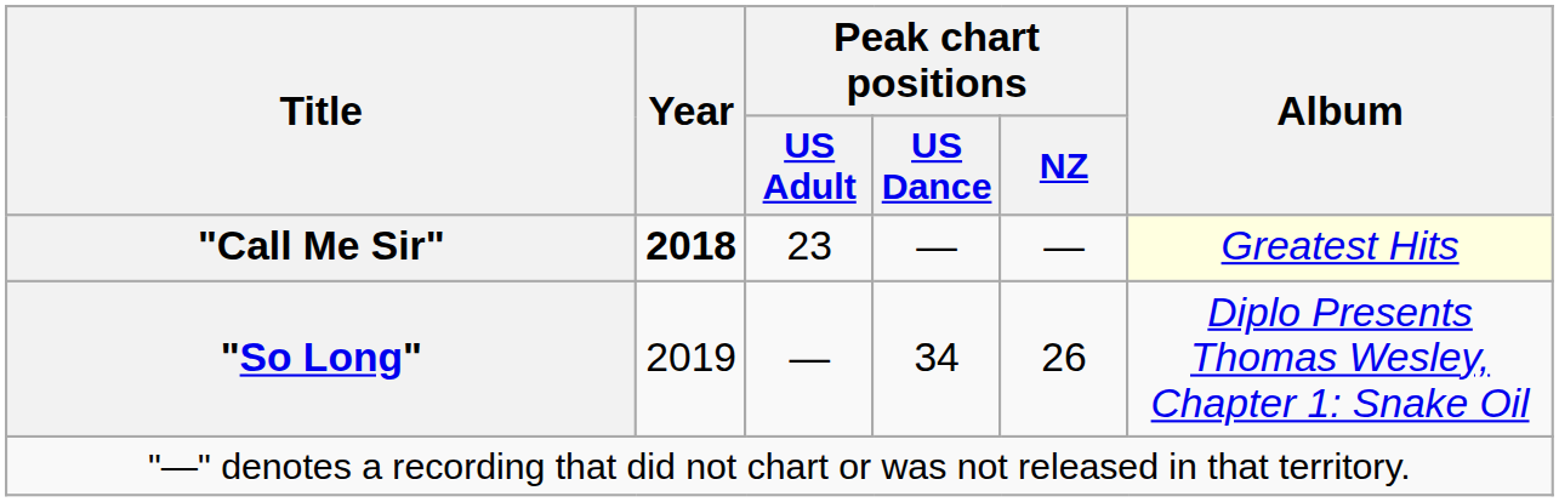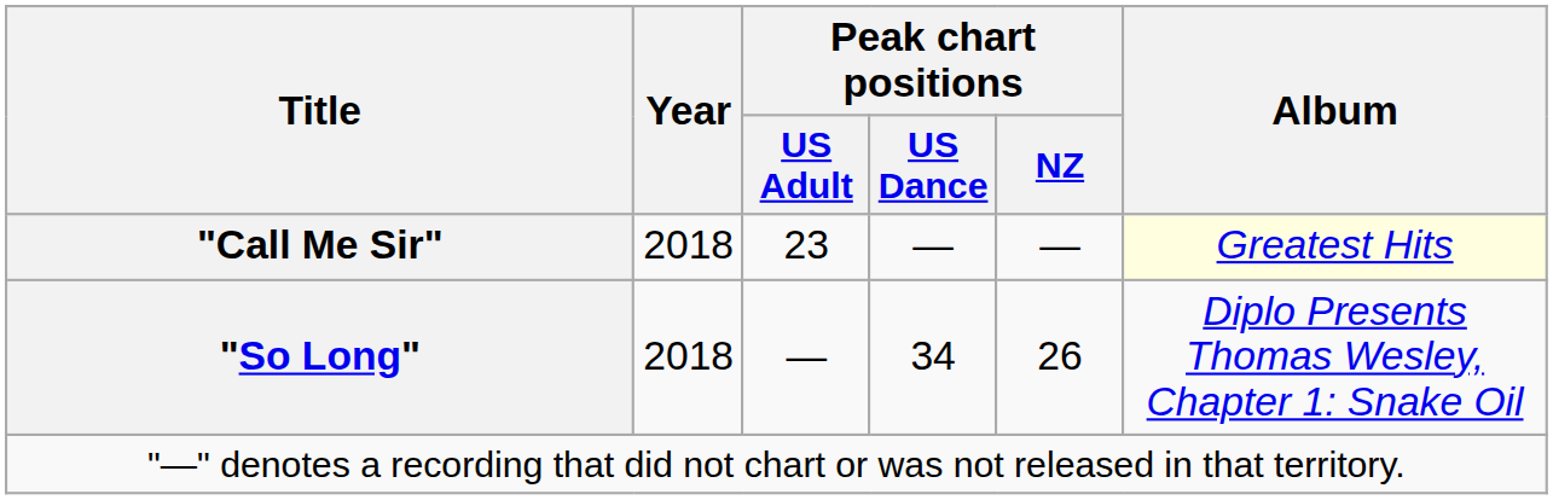"Call Me Sir" | Year: bold -> normal
"So Long" | Year: 2019 -> 2018
